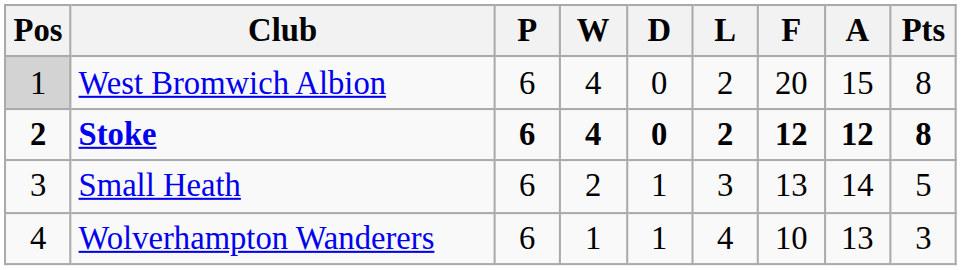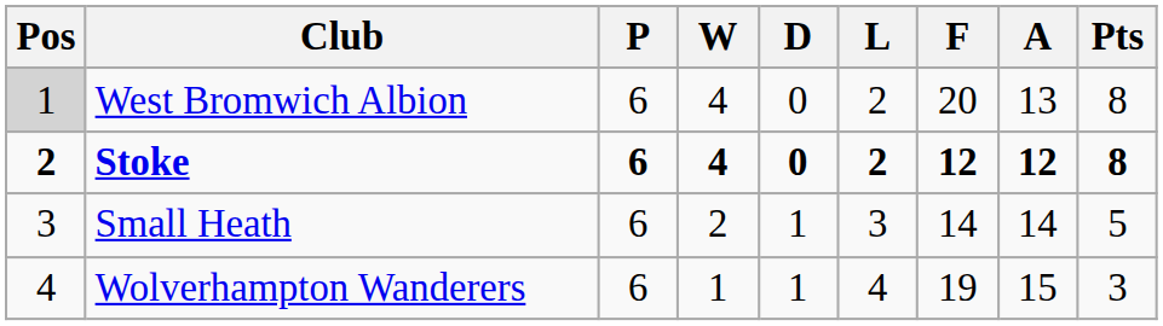West Bromwich Albion | A: 15 -> 13
Small Heath | F: 13 -> 14
Wolverhampton Wanderers | F: 10 -> 19
Wolverhampton Wanderers | A: 13 -> 15
